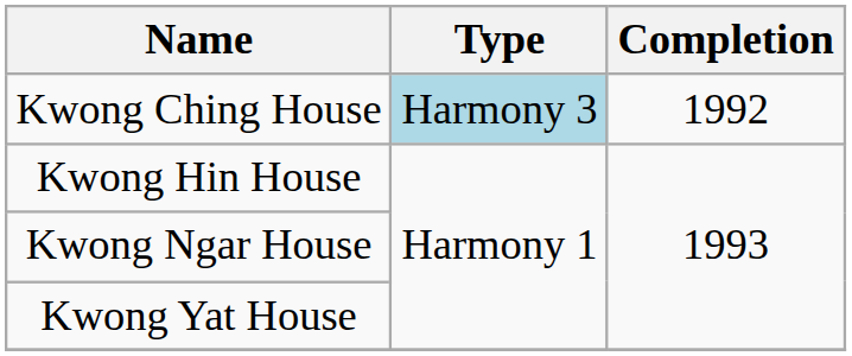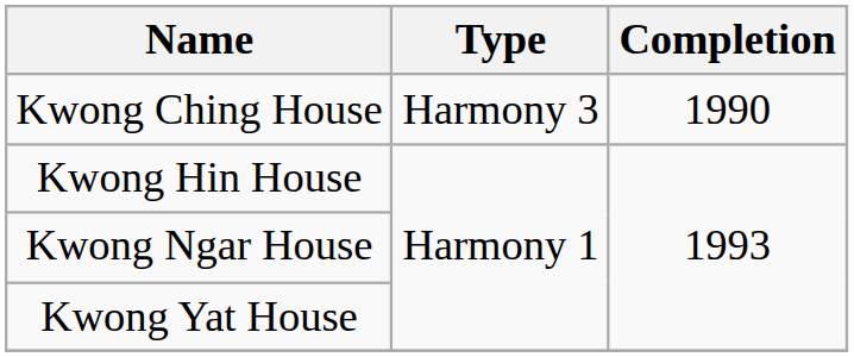Kwong Ching House | Type: lightblue background -> no background
Kwong Ching House | Completion: 1992 -> 1990
